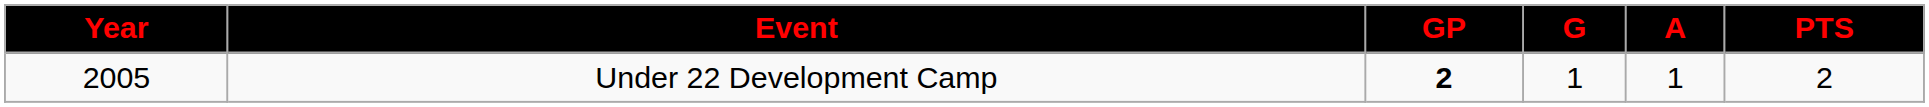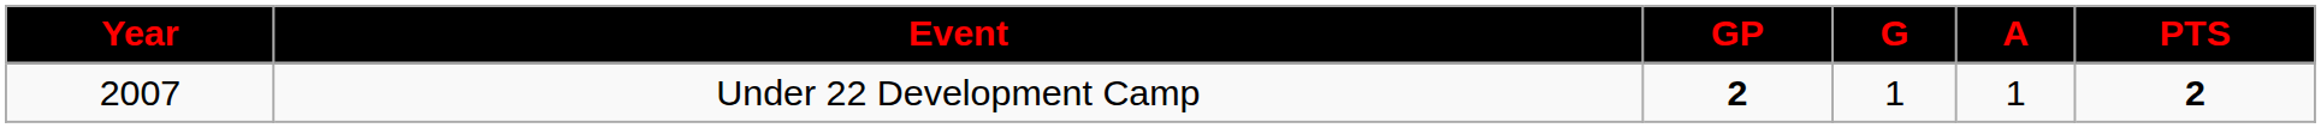Under 22 Development Camp | Year: 2005 -> 2007
Under 22 Development Camp | PTS: normal -> bold
